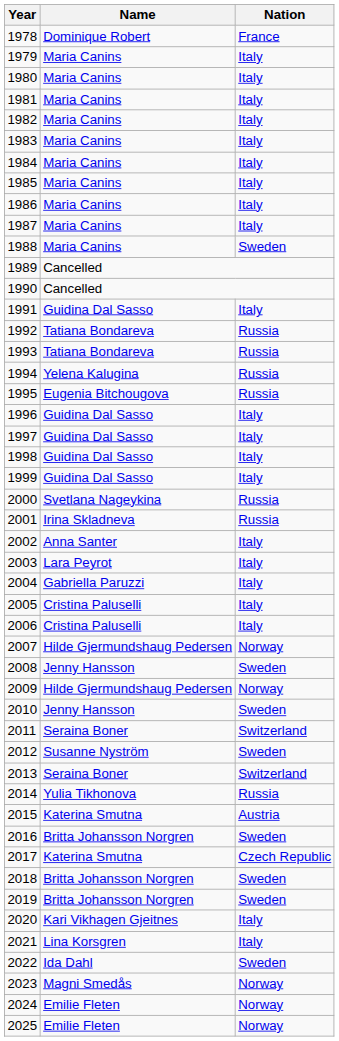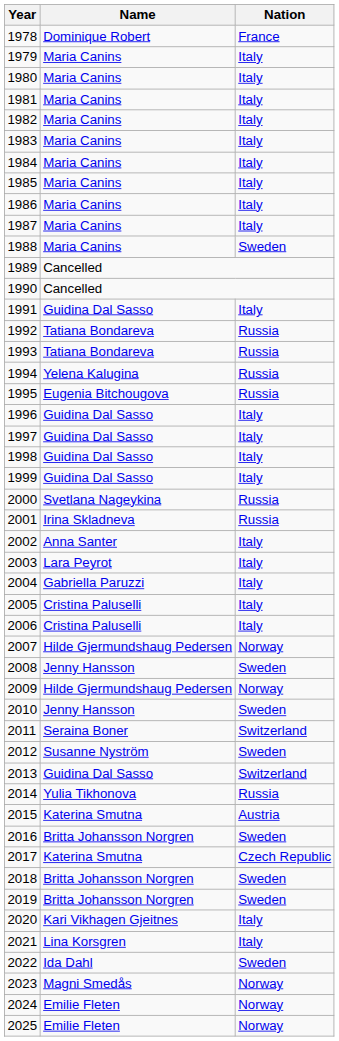2013 | Name: Seraina Boner -> Guidina Dal Sasso
